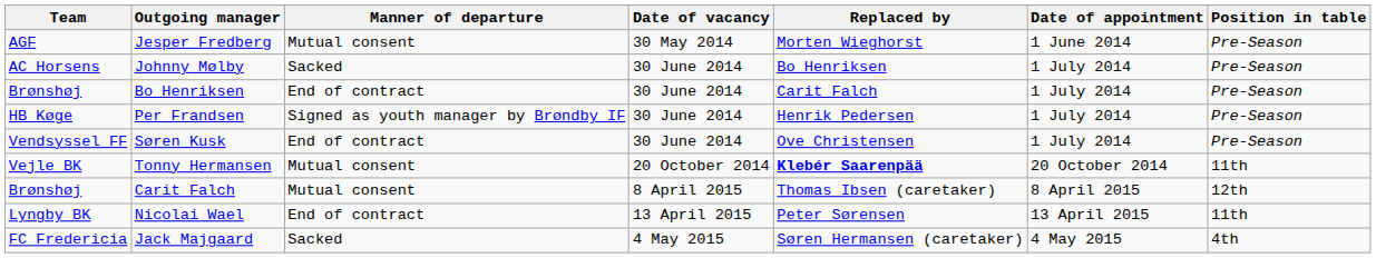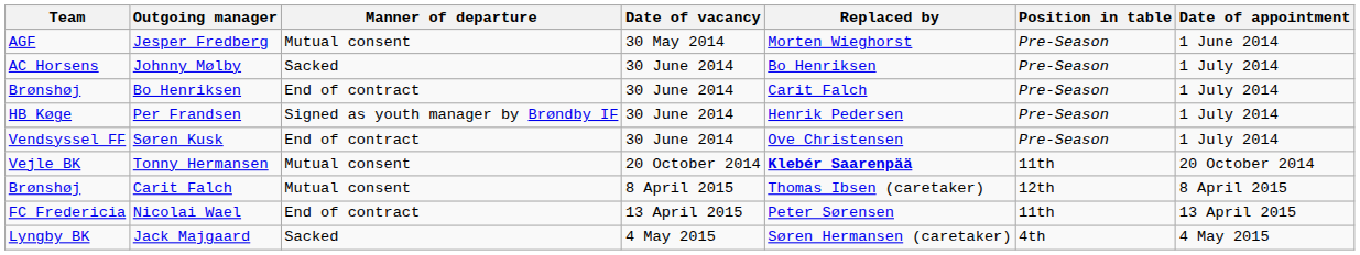columns swapped: Date of appointment <-> Position in table
Nicolai Wael | Team: Lyngby BK -> FC Fredericia
Jack Majgaard | Team: FC Fredericia -> Lyngby BK
